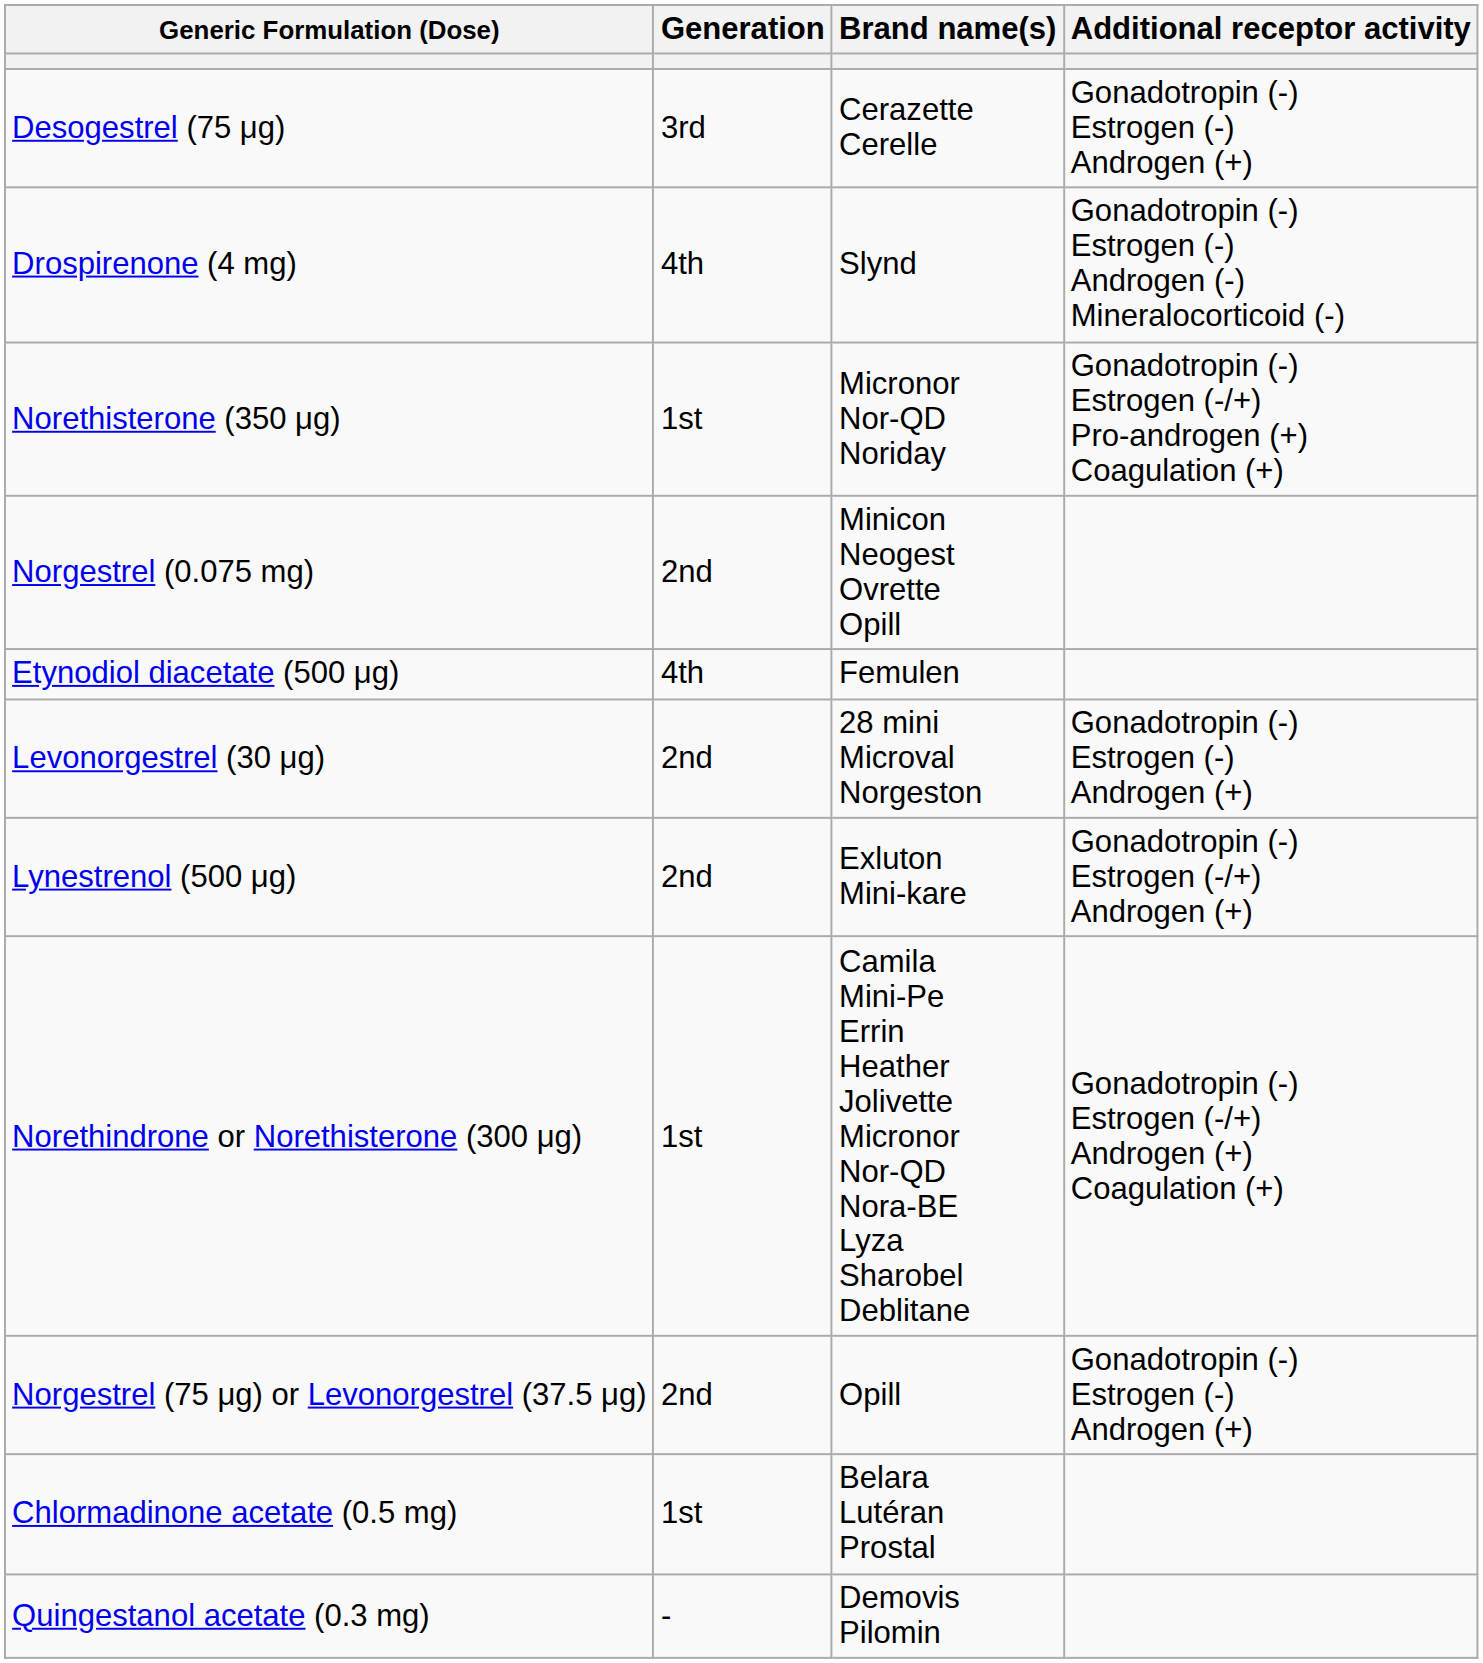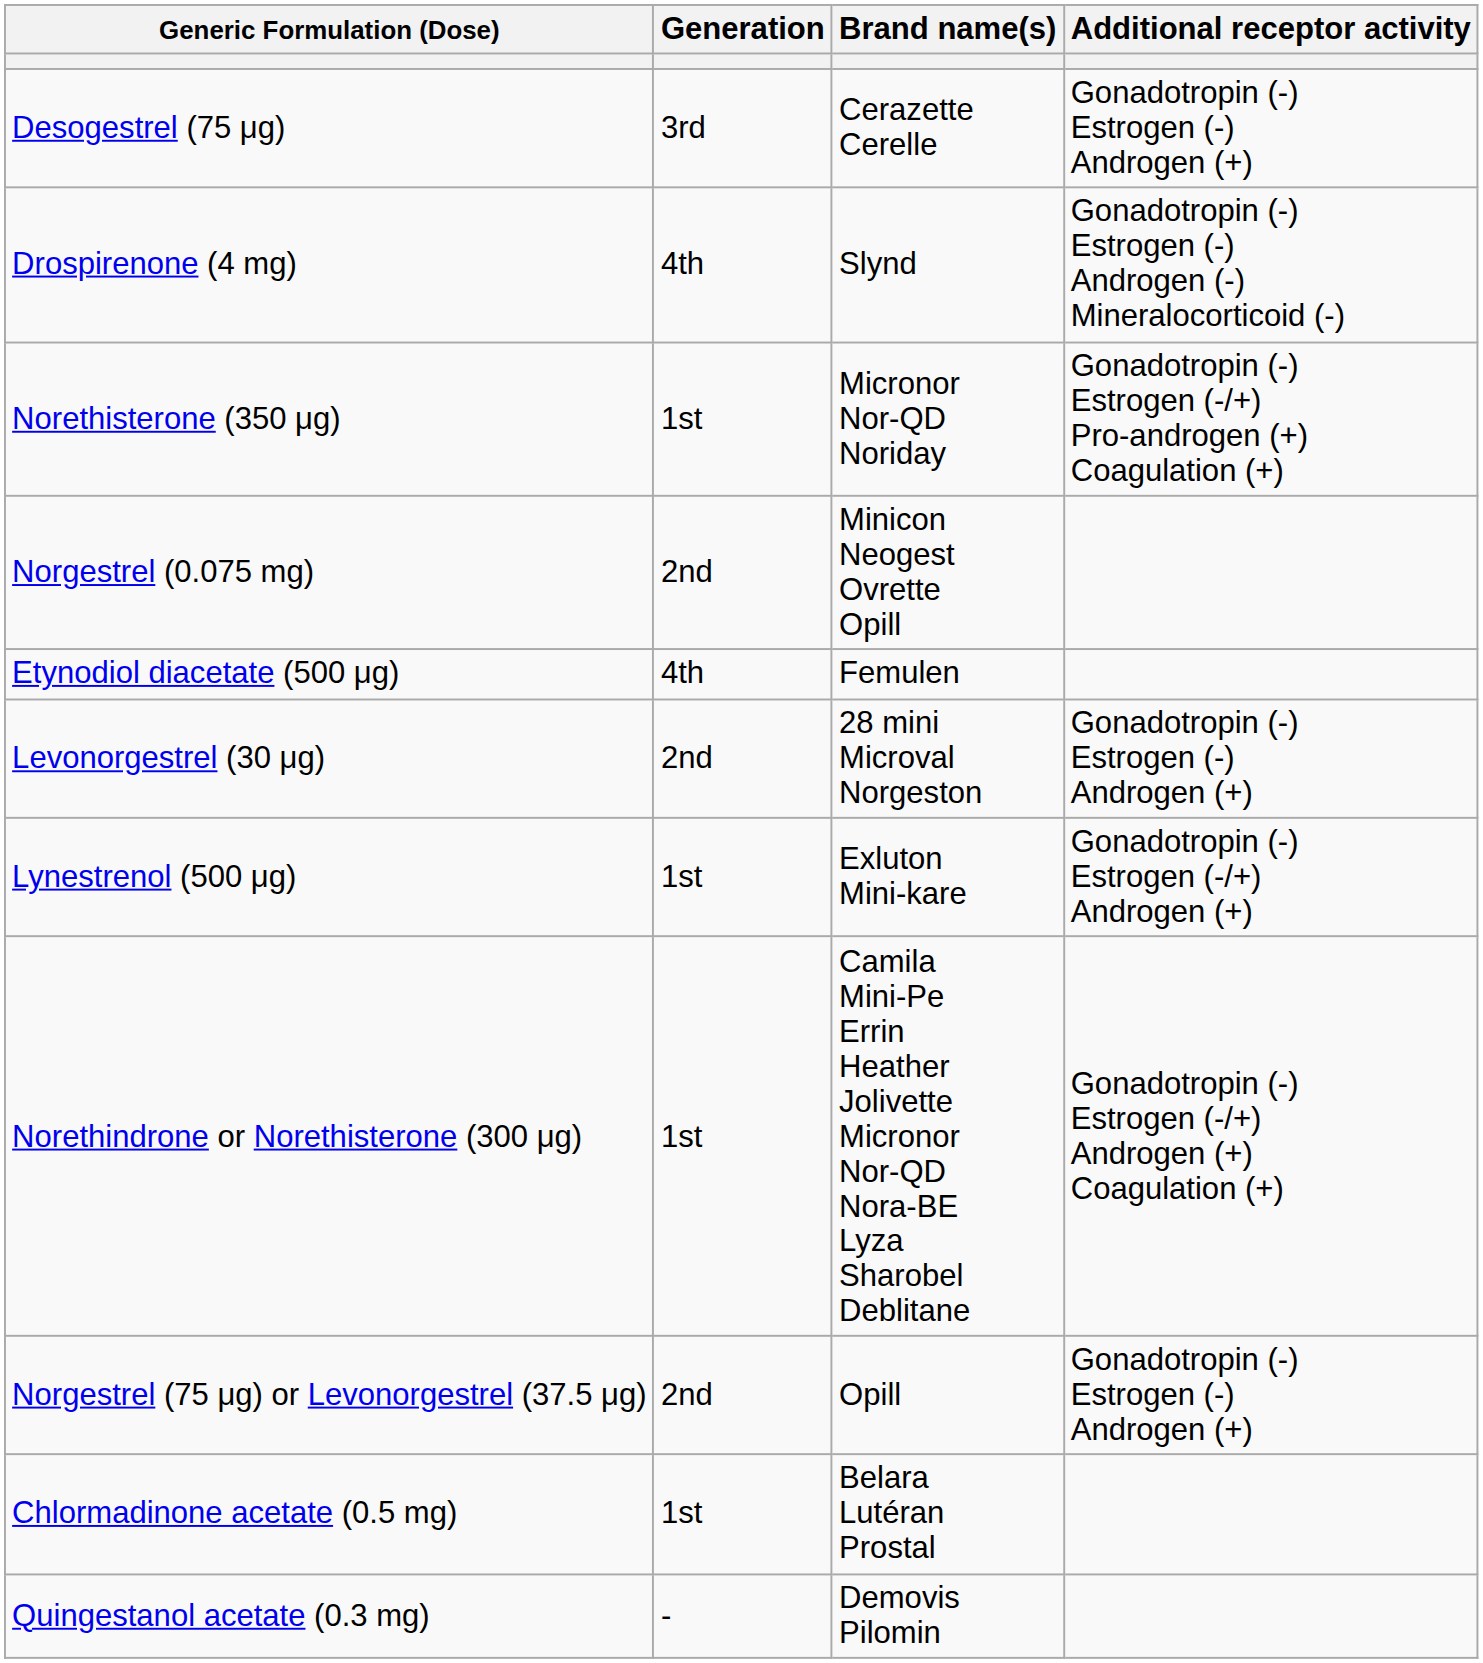Lynestrenol (500 μg) | Generation: 2nd -> 1st
